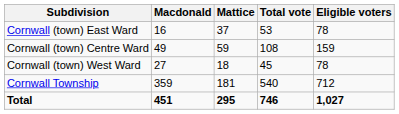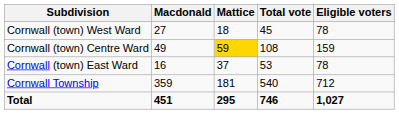rows swapped: Cornwall (town) East Ward <-> Cornwall (town) West Ward
Cornwall (town) Centre Ward | Mattice: no background -> gold background
